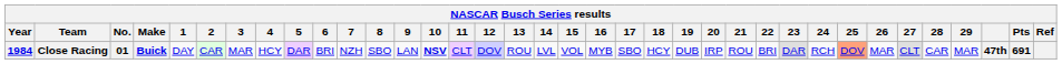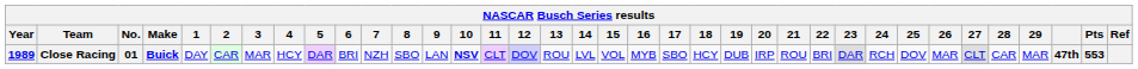Close Racing | Year: 1984 -> 1989
Close Racing | 25: lightsalmon background -> no background
Close Racing | Pts: 691 -> 553
